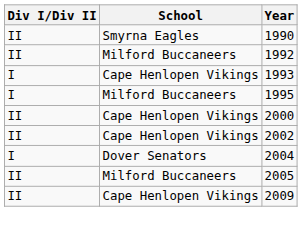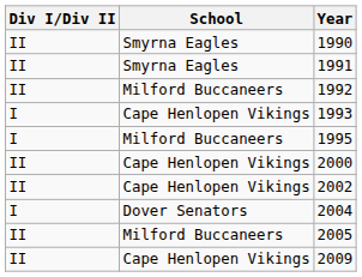+ row: II | Smyrna Eagles | 1991
